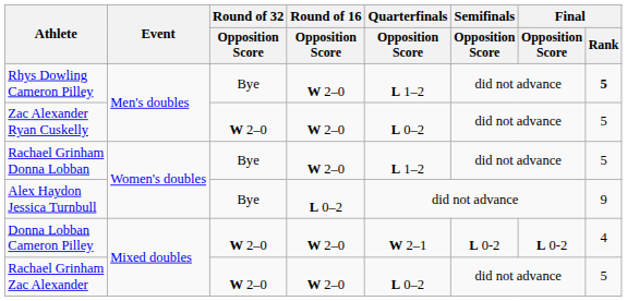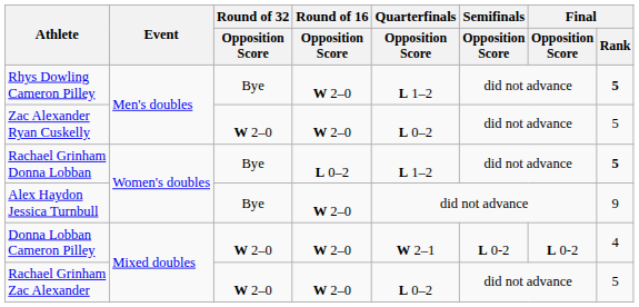Rachael Grinham Donna Lobban | Round of 16 / Opposition Score: W 2–0 -> L 0–2
Rachael Grinham Donna Lobban | Final / Rank: normal -> bold
Alex Haydon Jessica Turnbull | Round of 16 / Opposition Score: L 0–2 -> W 2–0
